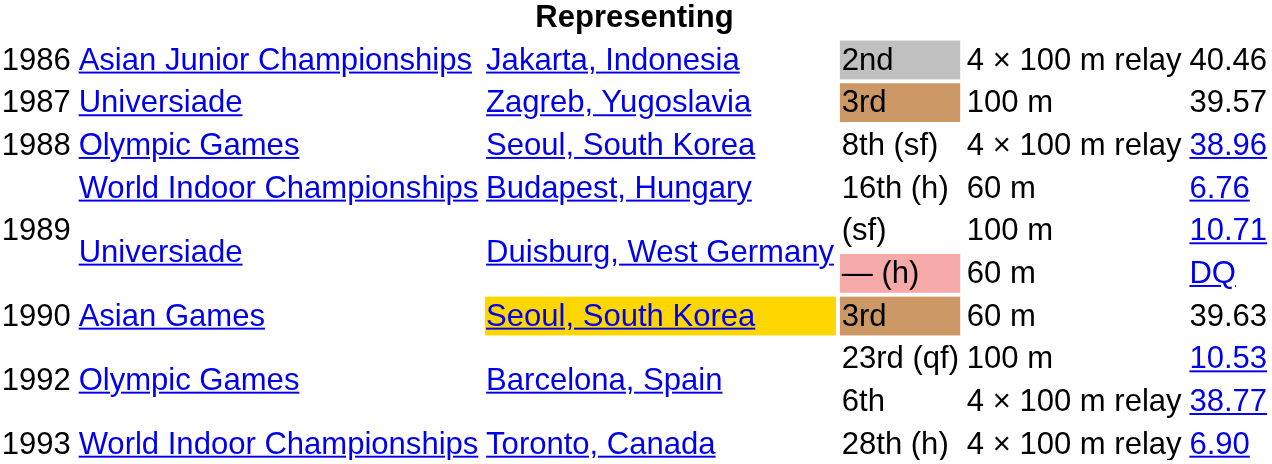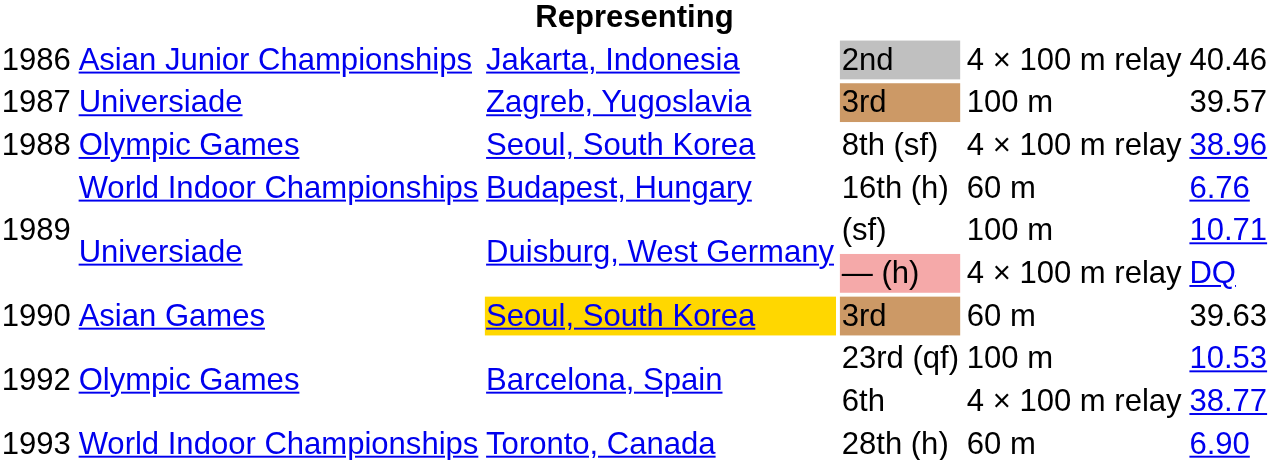— (h) | column 5: 60 m -> 4 × 100 m relay
28th (h) | column 5: 4 × 100 m relay -> 60 m
